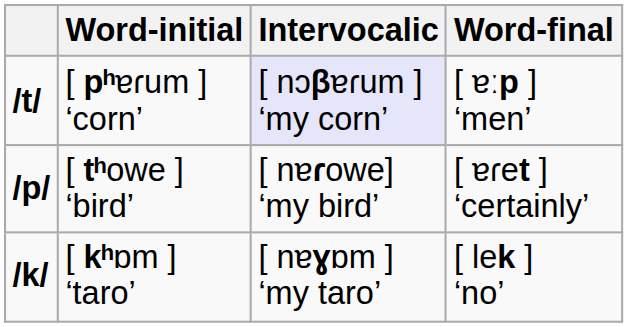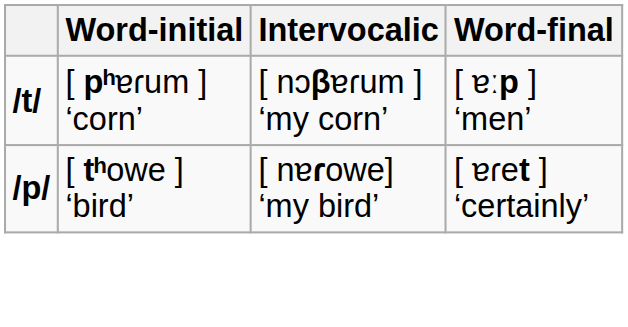[ pʰɐɾum ] ‘corn’ | Intervocalic: lavender background -> no background
- row: /k/ | [ kʰɒm ] ‘taro’ | [ nɐɣɒm ] ‘my taro’ | [ lek ] ‘no’
